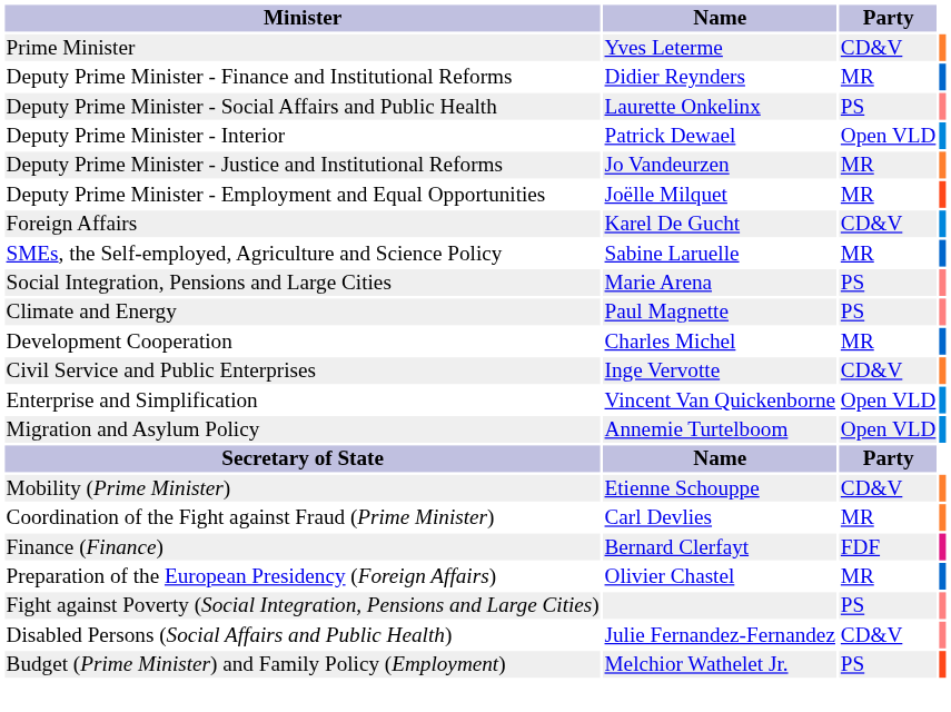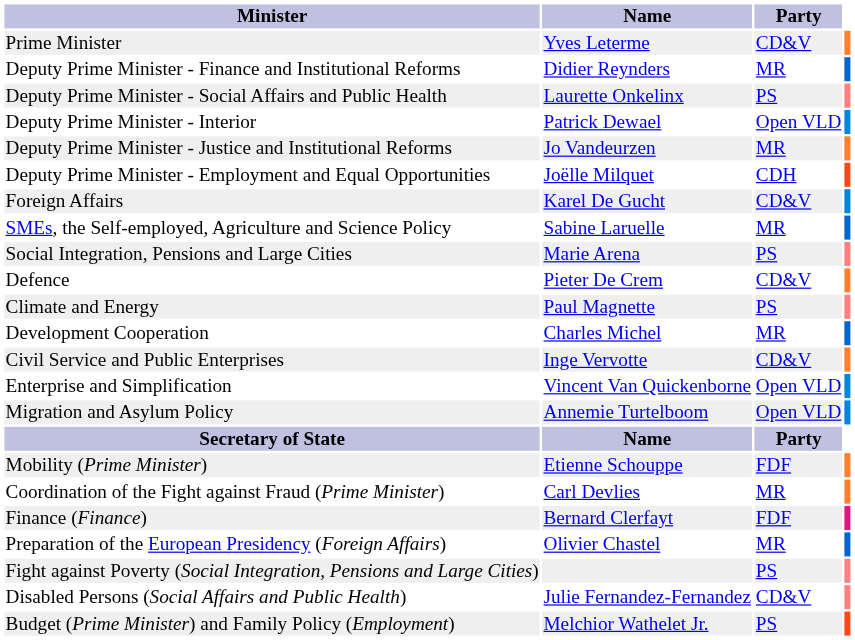Deputy Prime Minister - Employment and Equal Opportunities | Party: MR -> CDH
+ row: Defence | Pieter De Crem | CD&V
Mobility (Prime Minister) | Party: CD&V -> FDF
